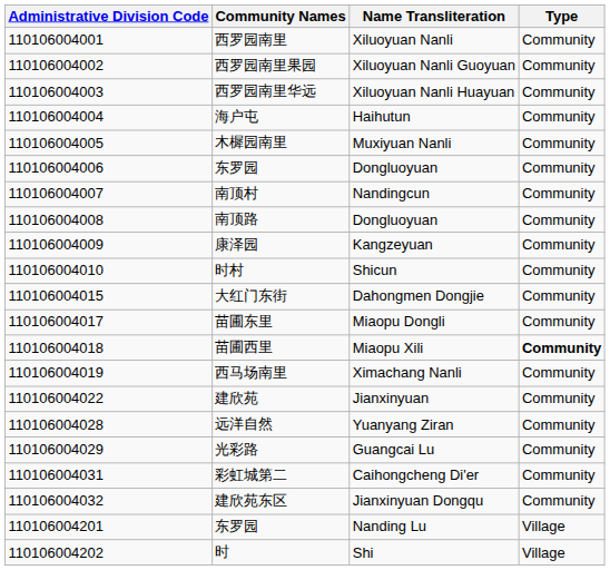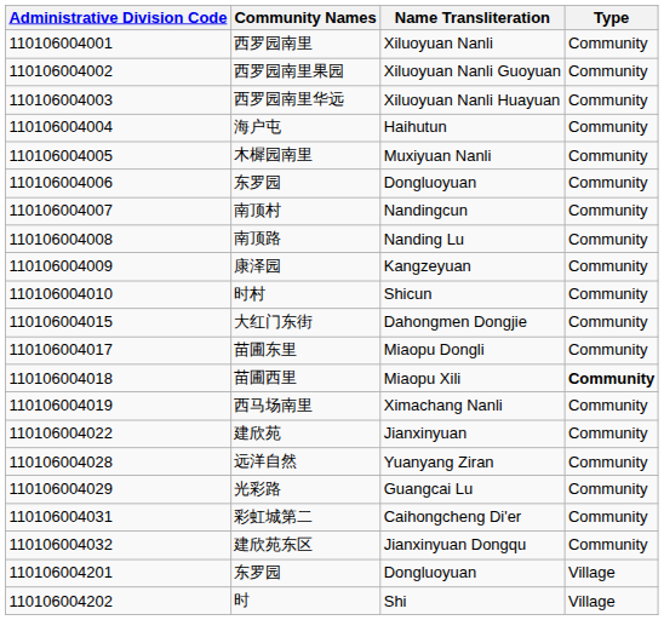南顶路 | Name Transliteration: Dongluoyuan -> Nanding Lu
110106004201 / 东罗园 | Name Transliteration: Nanding Lu -> Dongluoyuan
